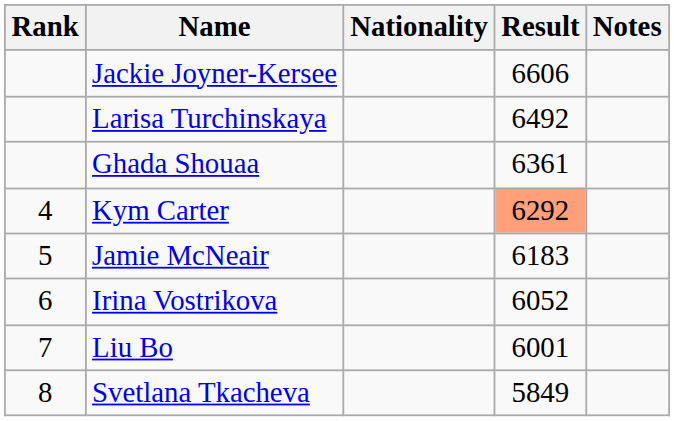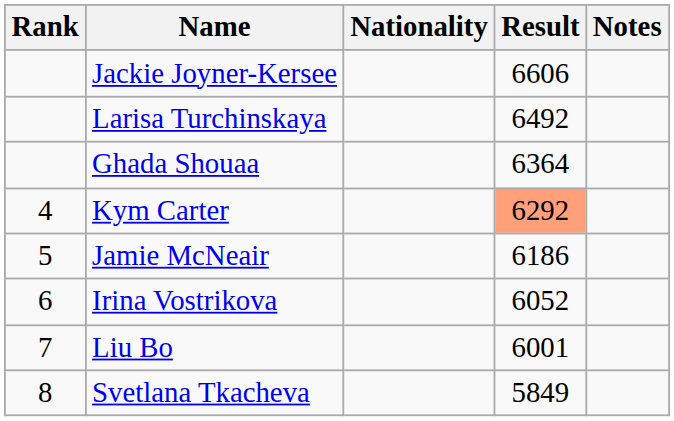Ghada Shouaa | Result: 6361 -> 6364
Jamie McNeair | Result: 6183 -> 6186
